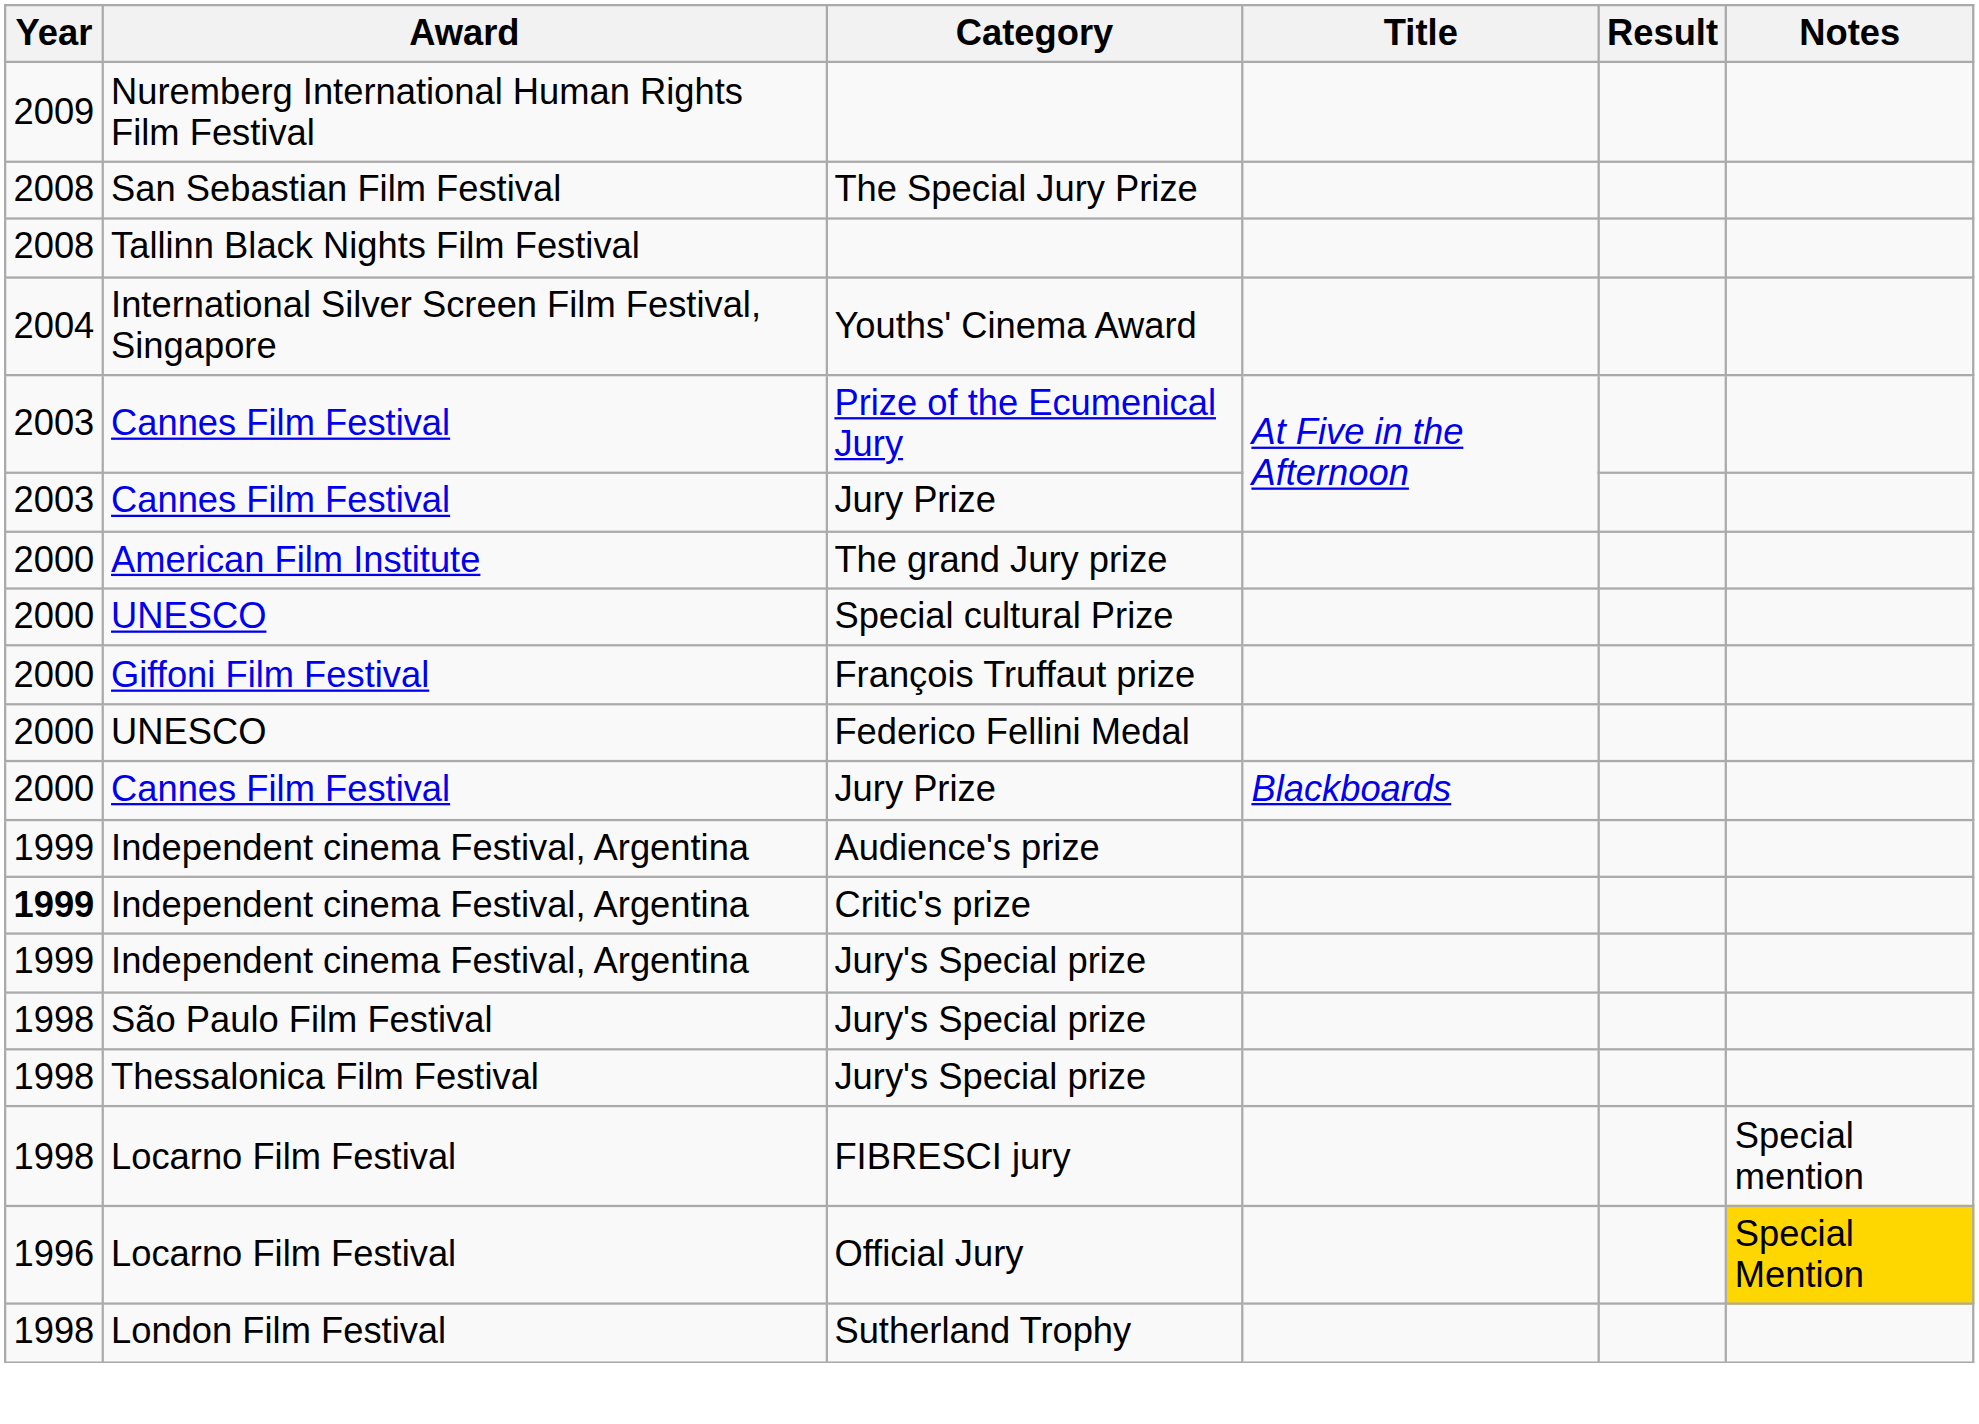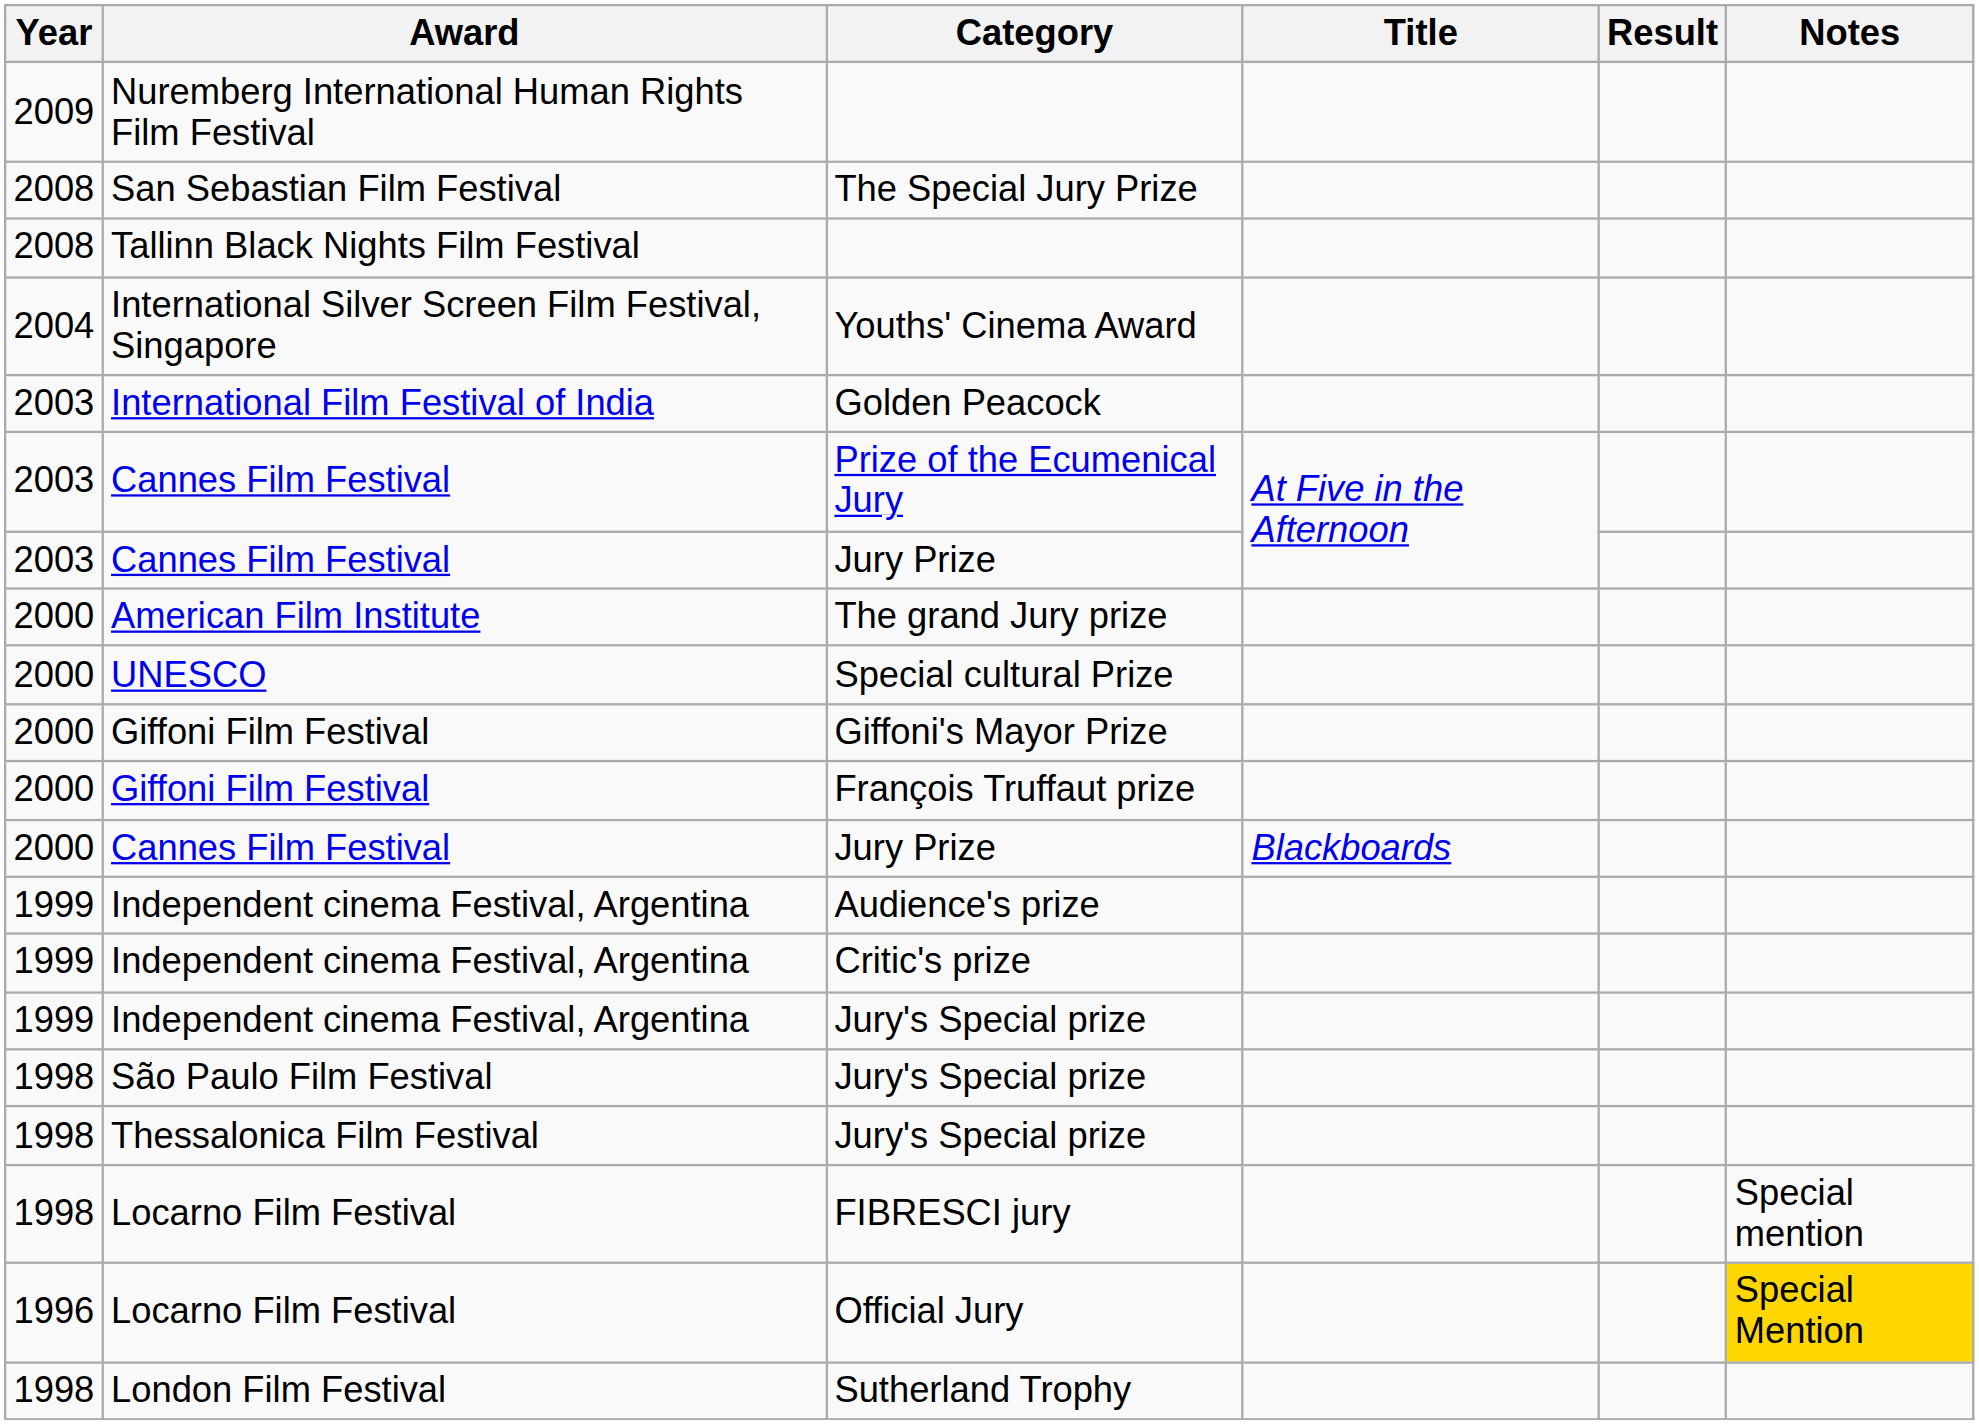+ row: 2003 | International Film Festival of India | Golden Peacock
+ row: 2000 | Giffoni Film Festival | Giffoni's Mayor Prize
- row: 2000 | UNESCO | Federico Fellini Medal
Critic's prize | Year: bold -> normal
